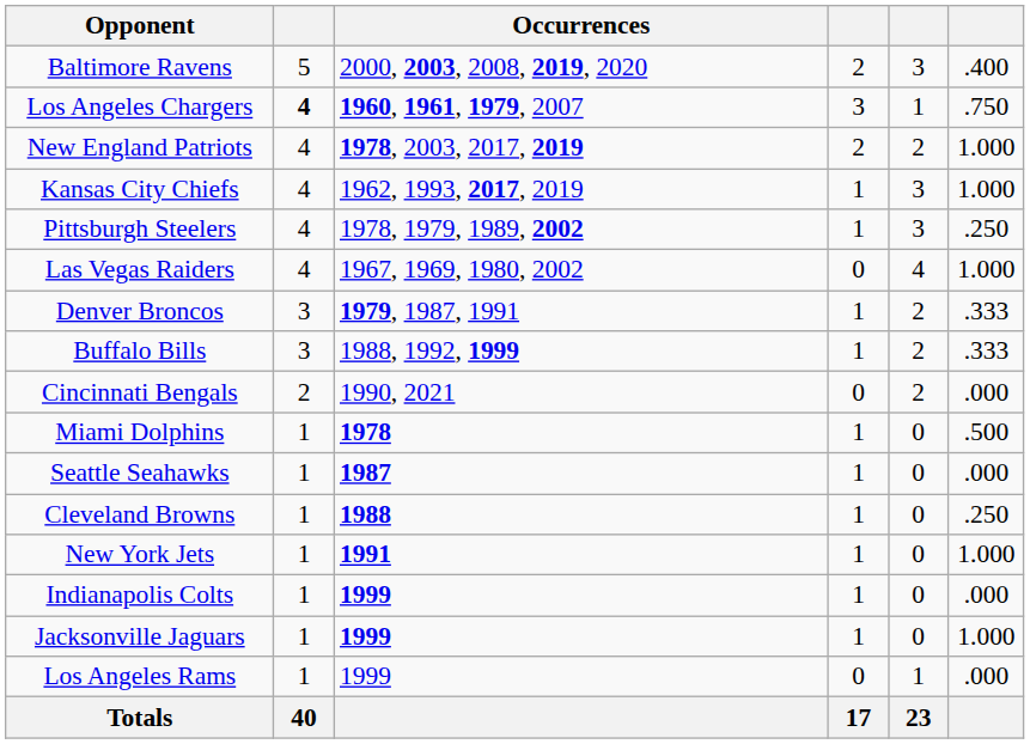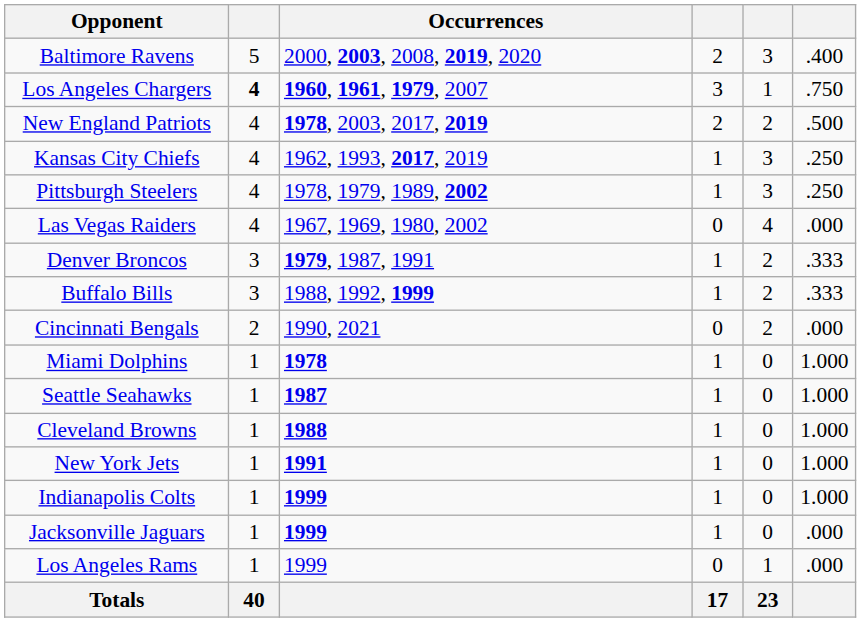New England Patriots | column 6: 1.000 -> .500
Kansas City Chiefs | column 6: 1.000 -> .250
Las Vegas Raiders | column 6: 1.000 -> .000
Miami Dolphins | column 6: .500 -> 1.000
Seattle Seahawks | column 6: .000 -> 1.000
Cleveland Browns | column 6: .250 -> 1.000
Indianapolis Colts | column 6: .000 -> 1.000
Jacksonville Jaguars | column 6: 1.000 -> .000
